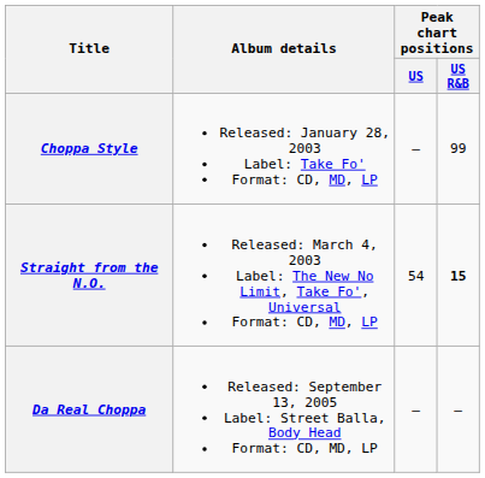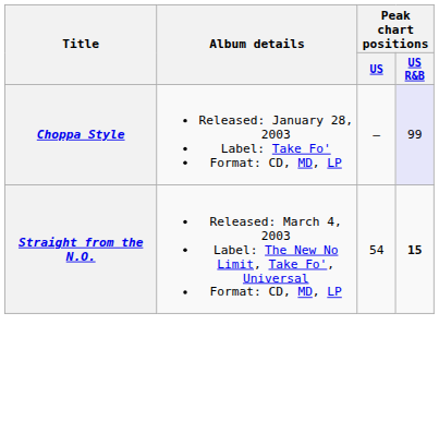Choppa Style | Peak chart positions / US R&B: no background -> lavender background
- row: Da Real Choppa | Released: September 13, 2005 Label: Street Balla, Body Head Format: CD, MD, LP | — | —
